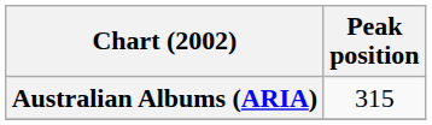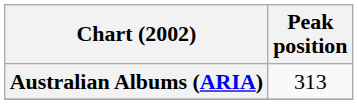Australian Albums (ARIA) | Peak position: 315 -> 313
